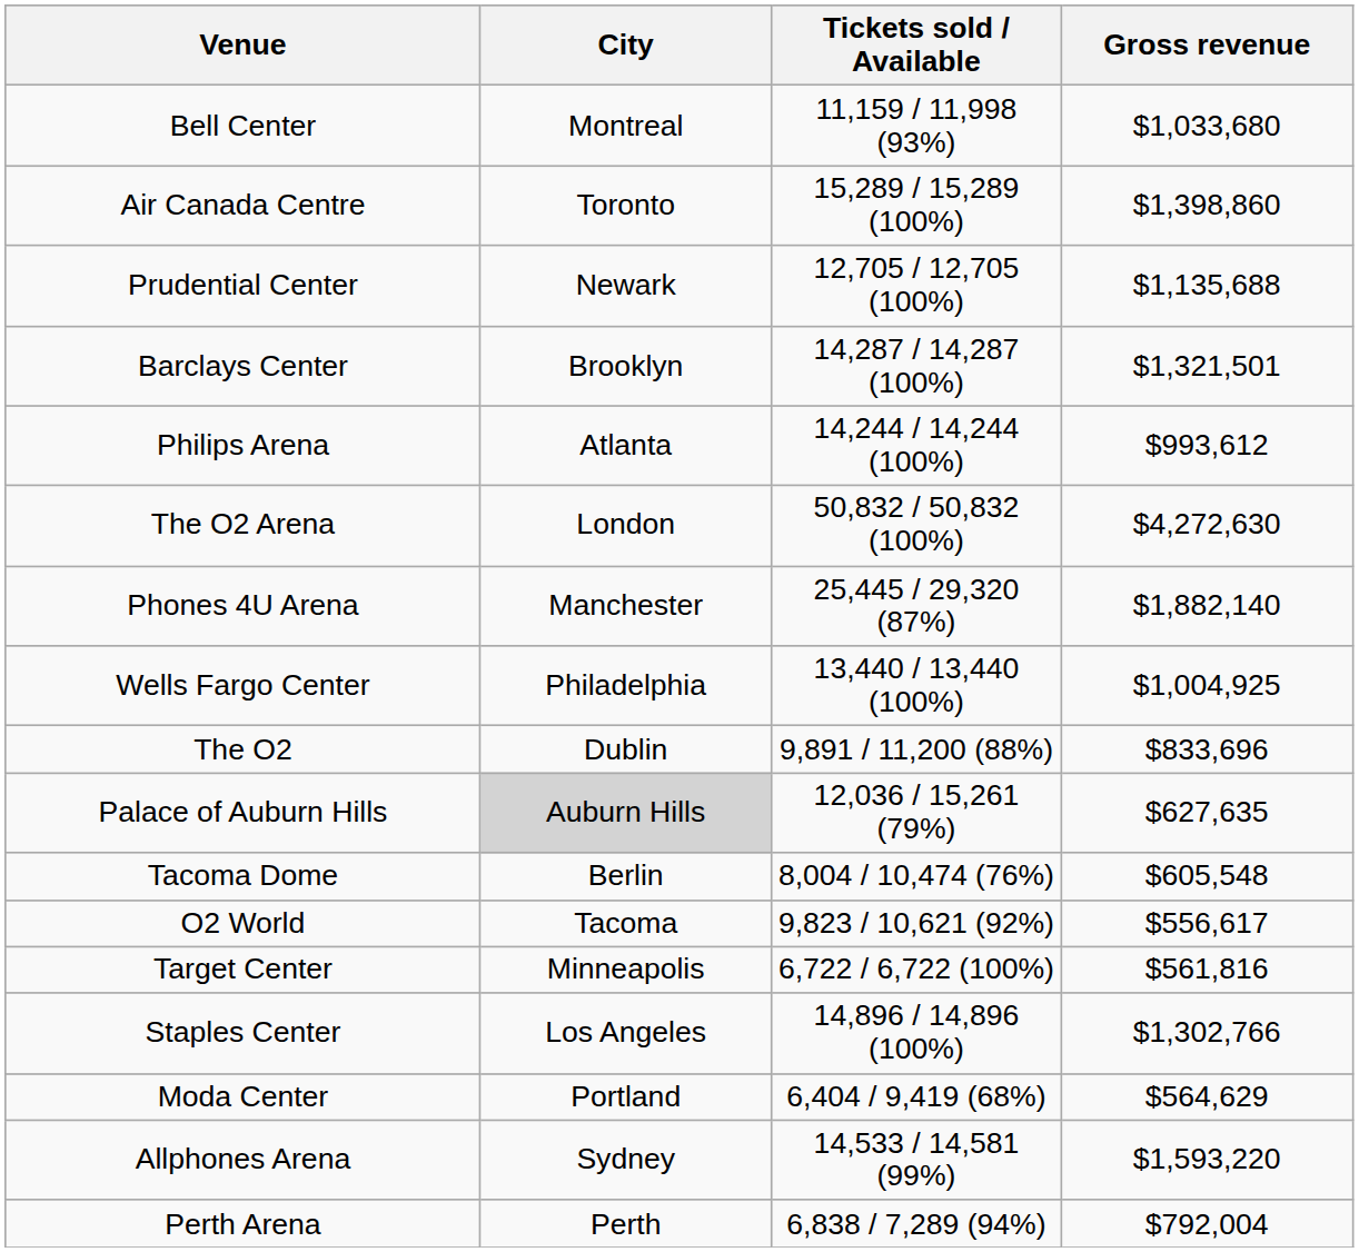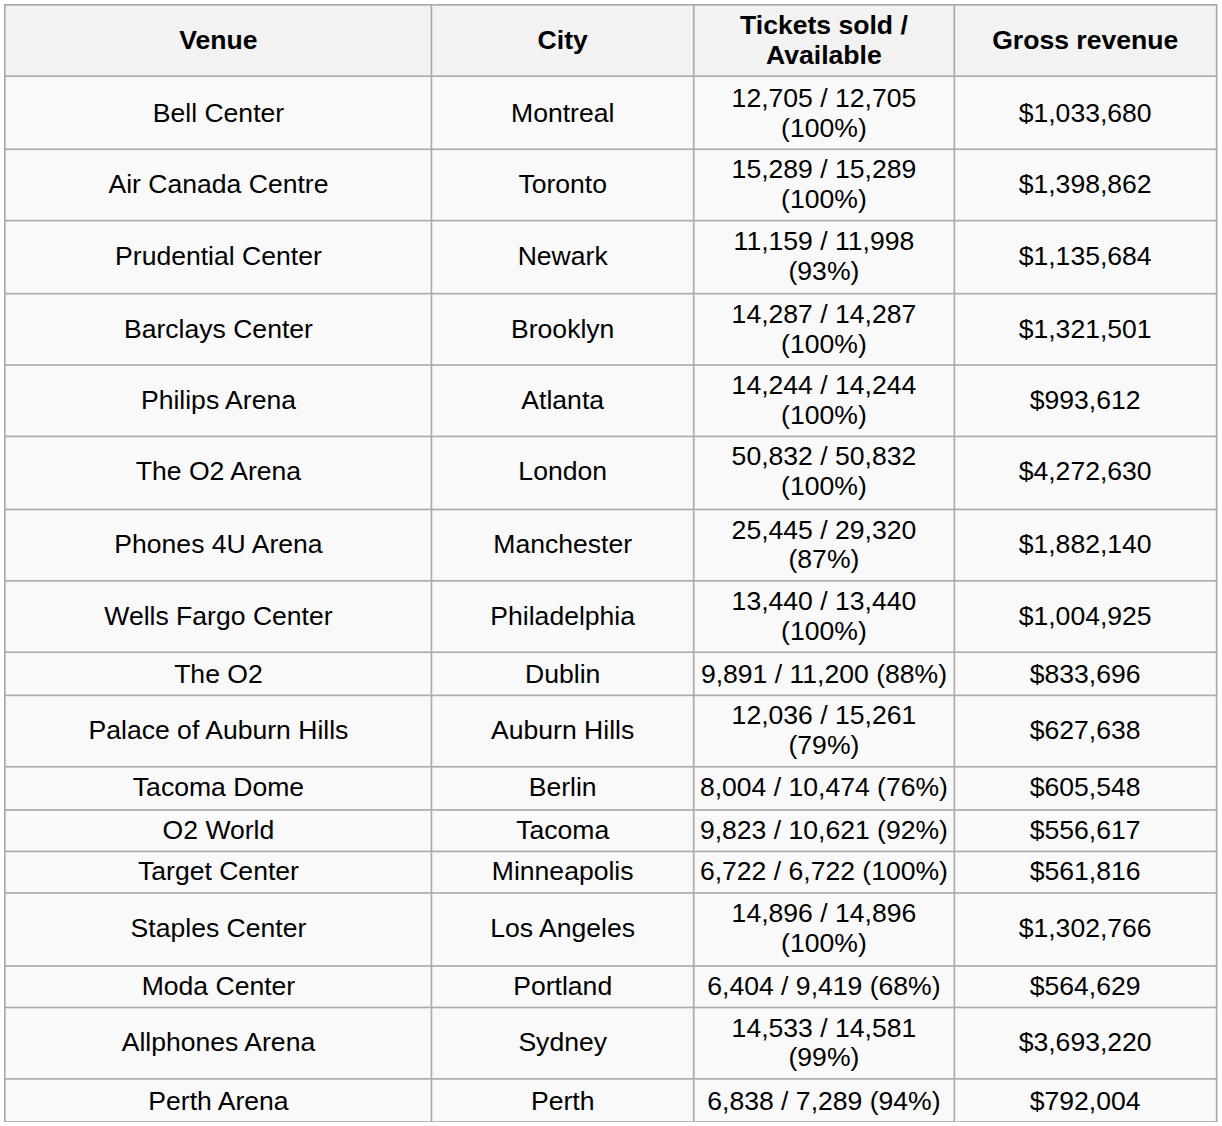Bell Center | Tickets sold / Available: 11,159 / 11,998 (93%) -> 12,705 / 12,705 (100%)
Air Canada Centre | Gross revenue: $1,398,860 -> $1,398,862
Prudential Center | Tickets sold / Available: 12,705 / 12,705 (100%) -> 11,159 / 11,998 (93%)
Prudential Center | Gross revenue: $1,135,688 -> $1,135,684
Palace of Auburn Hills | City: lightgrey background -> no background
Palace of Auburn Hills | Gross revenue: $627,635 -> $627,638
Allphones Arena | Gross revenue: $1,593,220 -> $3,693,220
